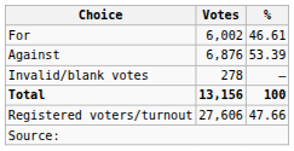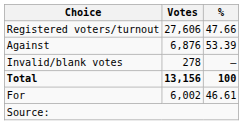rows swapped: For <-> Registered voters/turnout
